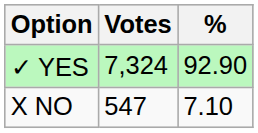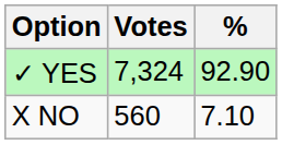X NO | Votes: 547 -> 560
